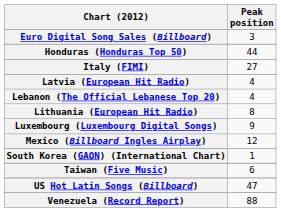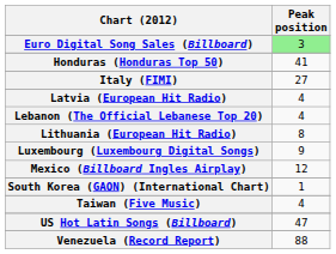Euro Digital Song Sales (Billboard) | Peak position: no background -> lightgreen background
Honduras (Honduras Top 50) | Peak position: 44 -> 41
Taiwan (Five Music) | Peak position: 6 -> 4
